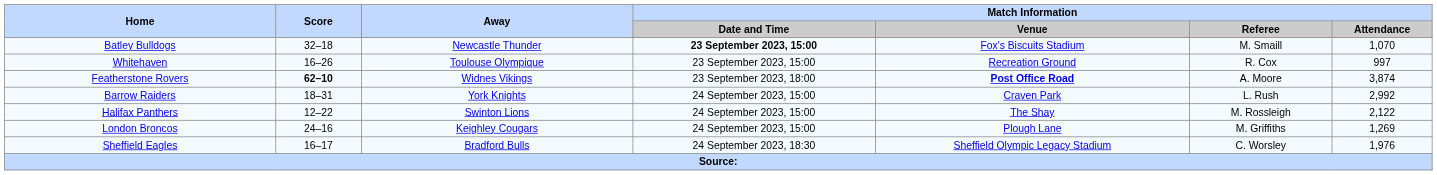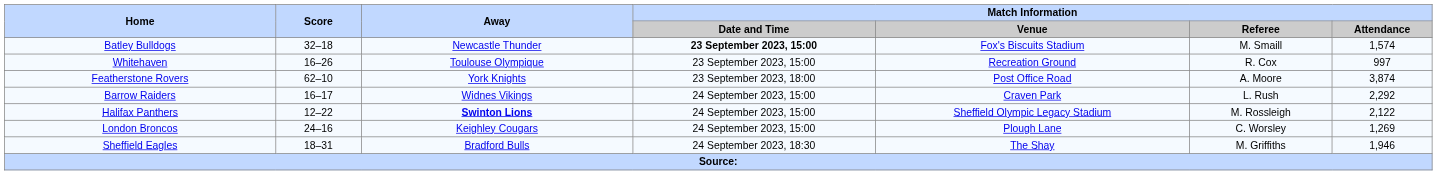Batley Bulldogs | Match Information / Attendance: 1,070 -> 1,574
Featherstone Rovers | Score: bold -> normal
Featherstone Rovers | Away: Widnes Vikings -> York Knights
Featherstone Rovers | Match Information / Venue: bold -> normal
Barrow Raiders | Score: 18–31 -> 16–17
Barrow Raiders | Away: York Knights -> Widnes Vikings
Barrow Raiders | Match Information / Attendance: 2,992 -> 2,292
Halifax Panthers | Away: normal -> bold
Halifax Panthers | Match Information / Venue: The Shay -> Sheffield Olympic Legacy Stadium
London Broncos | Match Information / Referee: M. Griffiths -> C. Worsley
Sheffield Eagles | Score: 16–17 -> 18–31
Sheffield Eagles | Match Information / Venue: Sheffield Olympic Legacy Stadium -> The Shay
Sheffield Eagles | Match Information / Referee: C. Worsley -> M. Griffiths
Sheffield Eagles | Match Information / Attendance: 1,976 -> 1,946
